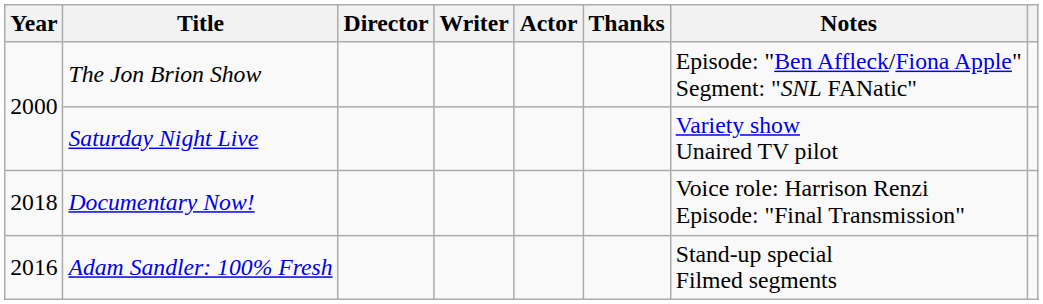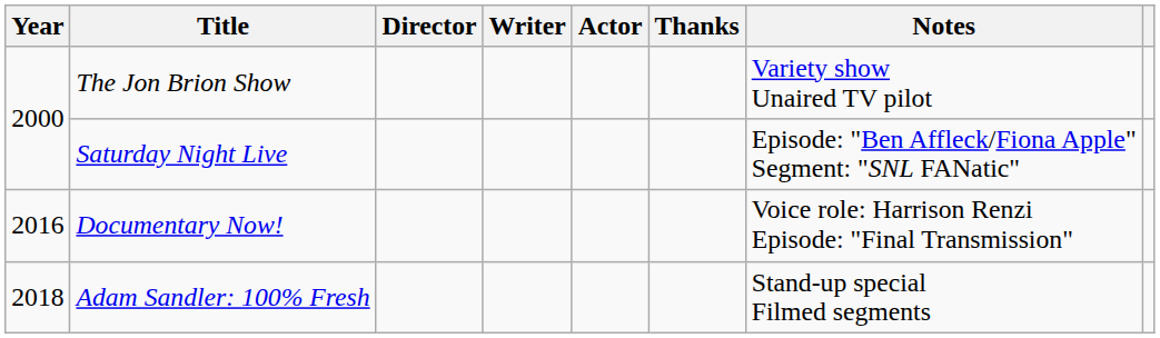The Jon Brion Show | Notes: Episode: "Ben Affleck/Fiona Apple" Segment: "SNL FANatic" -> Variety show Unaired TV pilot
Saturday Night Live | Notes: Variety show Unaired TV pilot -> Episode: "Ben Affleck/Fiona Apple" Segment: "SNL FANatic"
Documentary Now! | Year: 2018 -> 2016
Adam Sandler: 100% Fresh | Year: 2016 -> 2018
